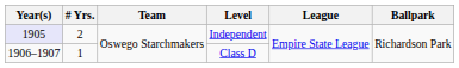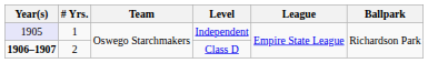Independent | # Yrs.: 2 -> 1
Class D | Year(s): normal -> bold
Class D | # Yrs.: 1 -> 2
